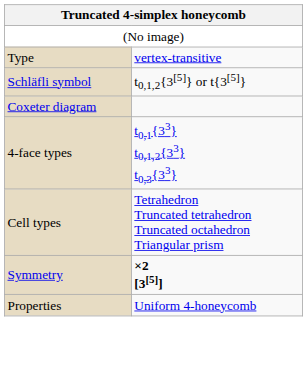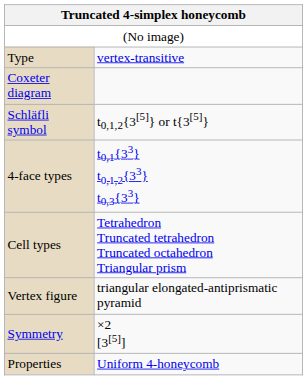rows swapped: Schläfli symbol <-> Coxeter diagram
+ row: Vertex figure | triangular elongated-antiprismatic pyramid
Symmetry | column 2: bold -> normal
